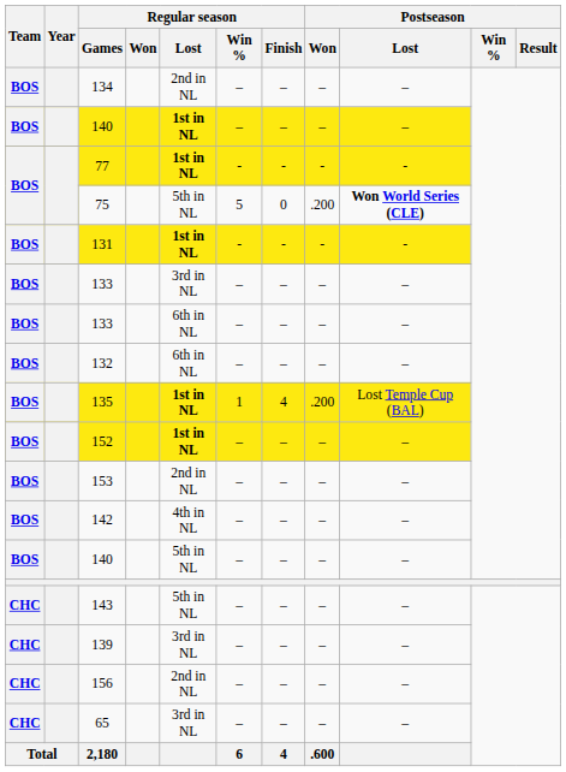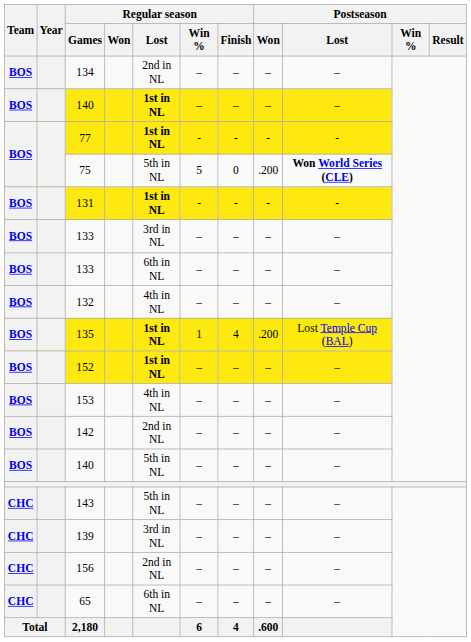132 | Regular season / Lost: 6th in NL -> 4th in NL
153 | Regular season / Lost: 2nd in NL -> 4th in NL
142 | Regular season / Lost: 4th in NL -> 2nd in NL
65 | Regular season / Lost: 3rd in NL -> 6th in NL
